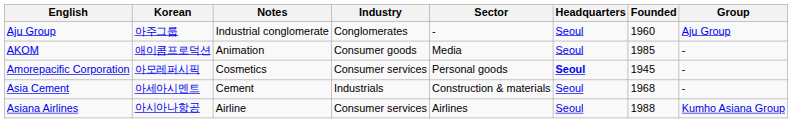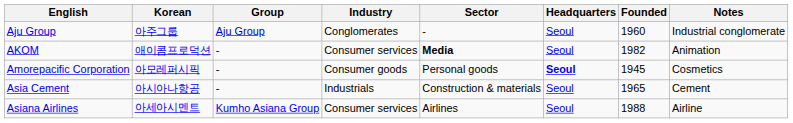columns swapped: Group <-> Notes
AKOM | Industry: Consumer goods -> Consumer services
AKOM | Sector: normal -> bold
AKOM | Founded: 1985 -> 1982
Amorepacific Corporation | Industry: Consumer services -> Consumer goods
Asia Cement | Korean: 아세아시멘트 -> 아시아나항공
Asia Cement | Founded: 1968 -> 1965
Asiana Airlines | Korean: 아시아나항공 -> 아세아시멘트
